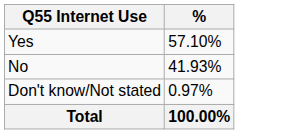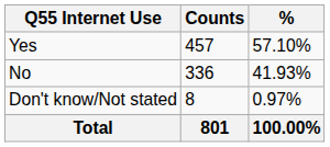+ column: Counts | 457 | 336 | 8 | 801
